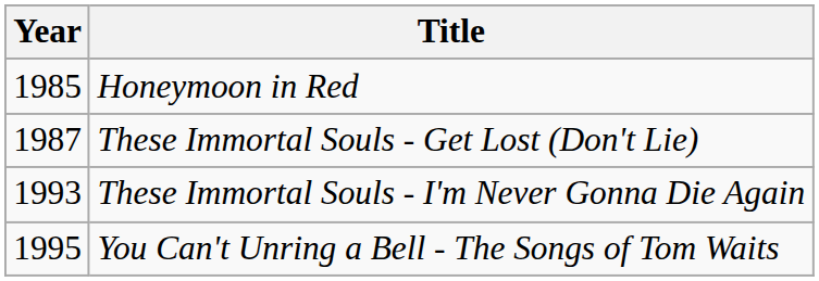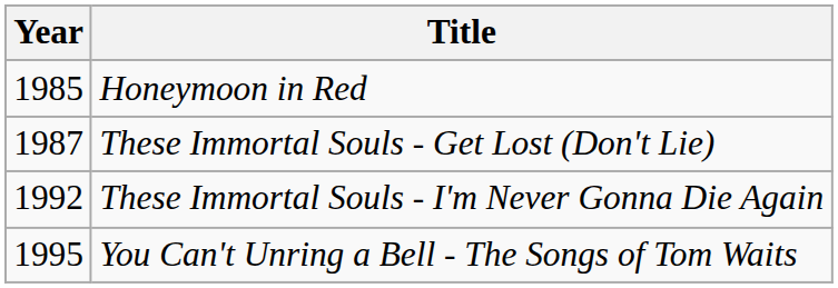These Immortal Souls - I'm Never Gonna Die Again | Year: 1993 -> 1992
